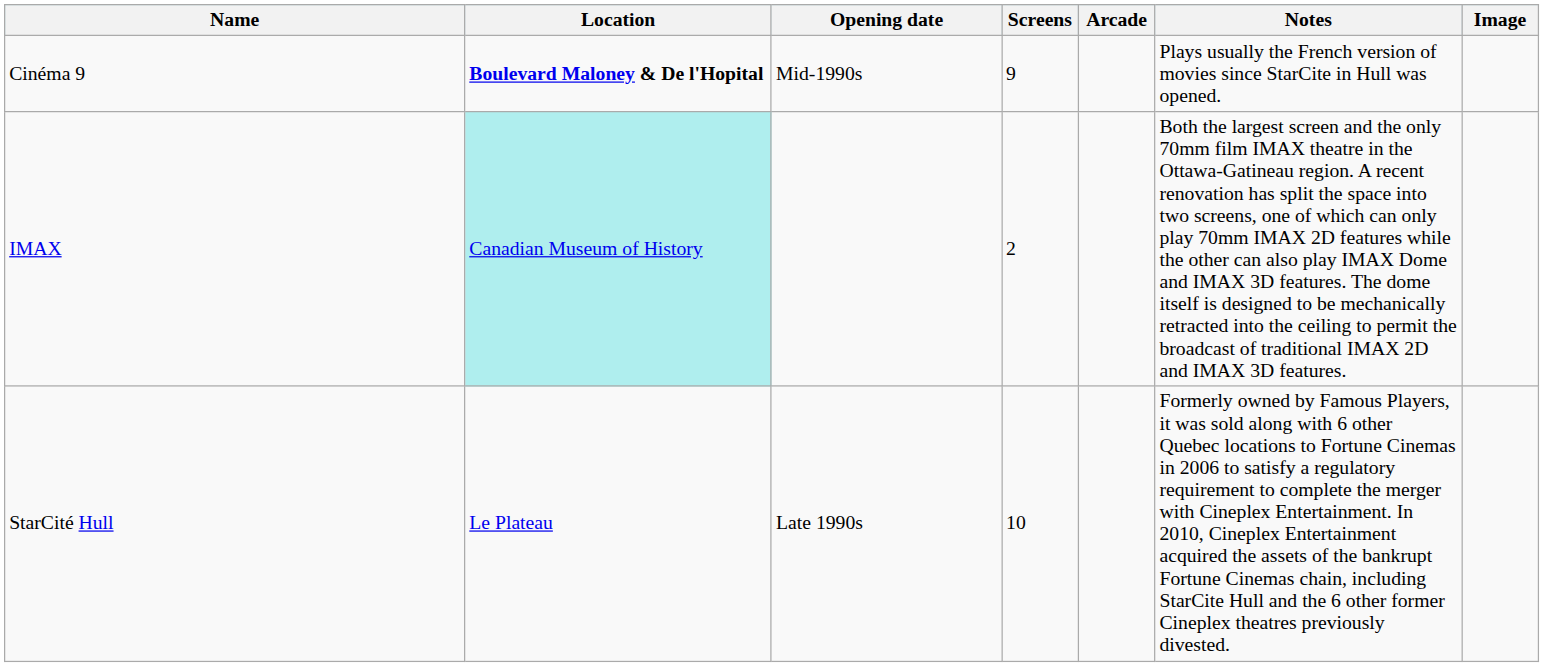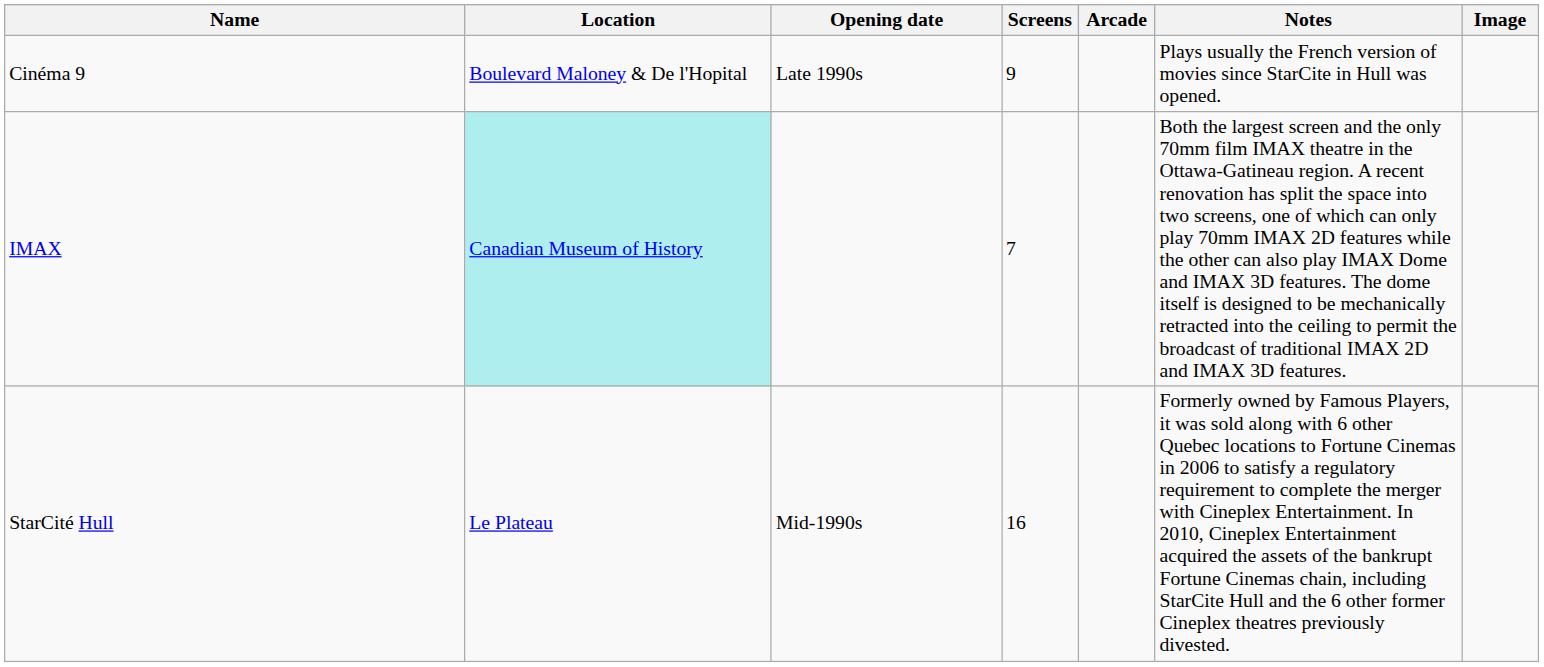Cinéma 9 | Location: bold -> normal
Cinéma 9 | Opening date: Mid-1990s -> Late 1990s
IMAX | Screens: 2 -> 7
StarCité Hull | Opening date: Late 1990s -> Mid-1990s
StarCité Hull | Screens: 10 -> 16
